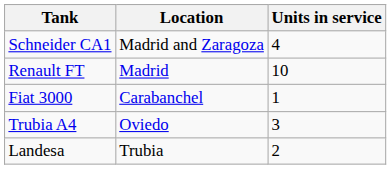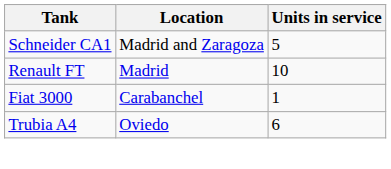Schneider CA1 | Units in service: 4 -> 5
Trubia A4 | Units in service: 3 -> 6
- row: Landesa | Trubia | 2
